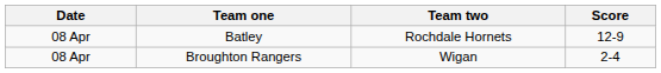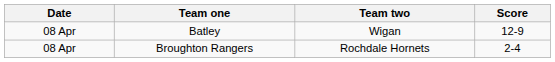Batley | Team two: Rochdale Hornets -> Wigan
Broughton Rangers | Team two: Wigan -> Rochdale Hornets
